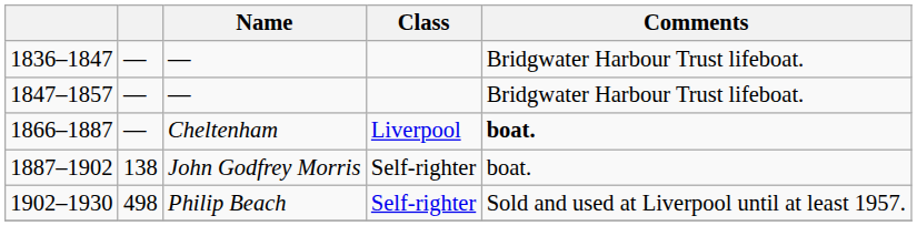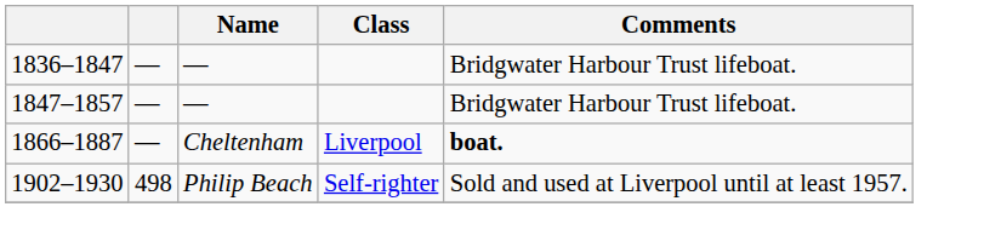- row: 1887–1902 | 138 | John Godfrey Morris | Self-righter | boat.
